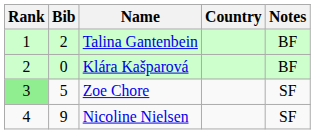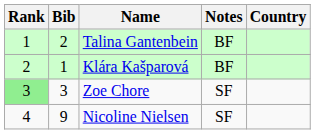columns swapped: Country <-> Notes
Klára Kašparová | Bib: 0 -> 1
Zoe Chore | Bib: 5 -> 3
